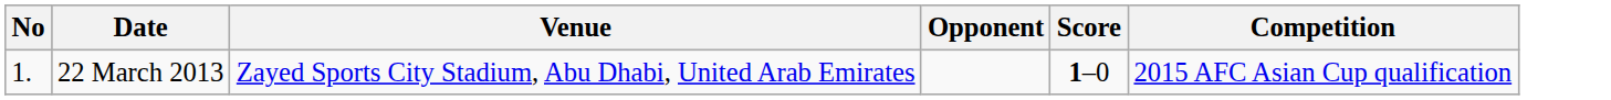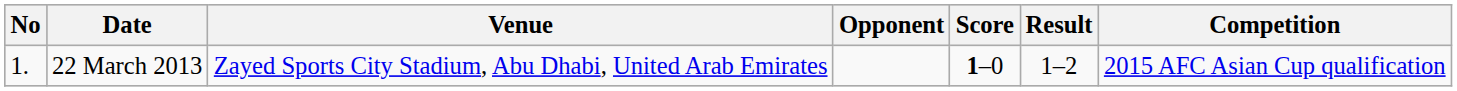+ column: Result | 1–2
